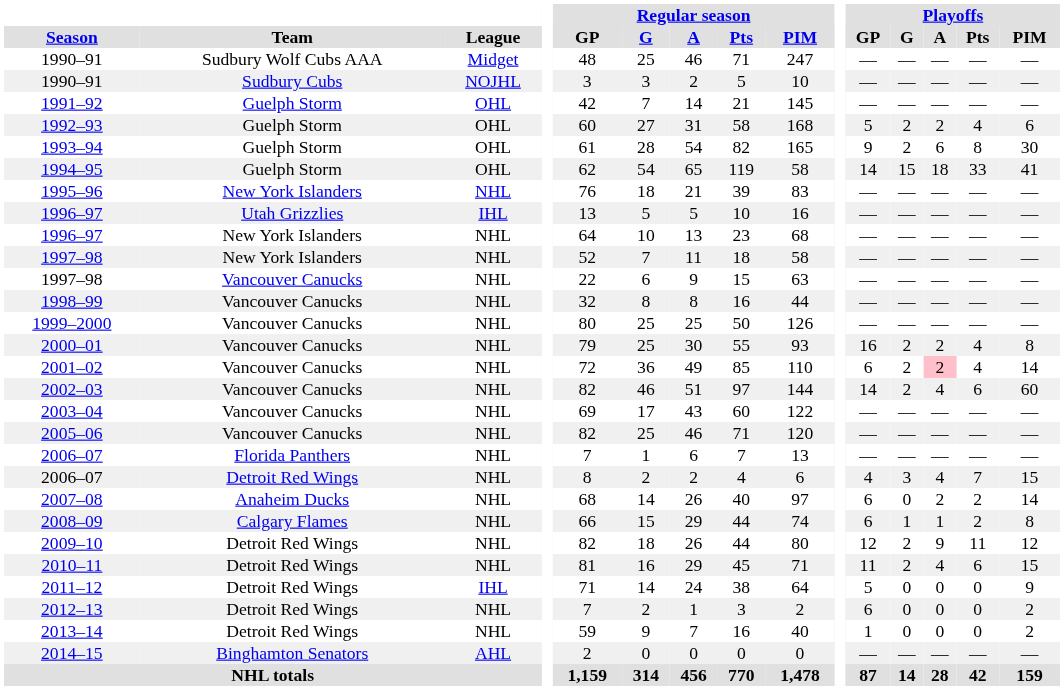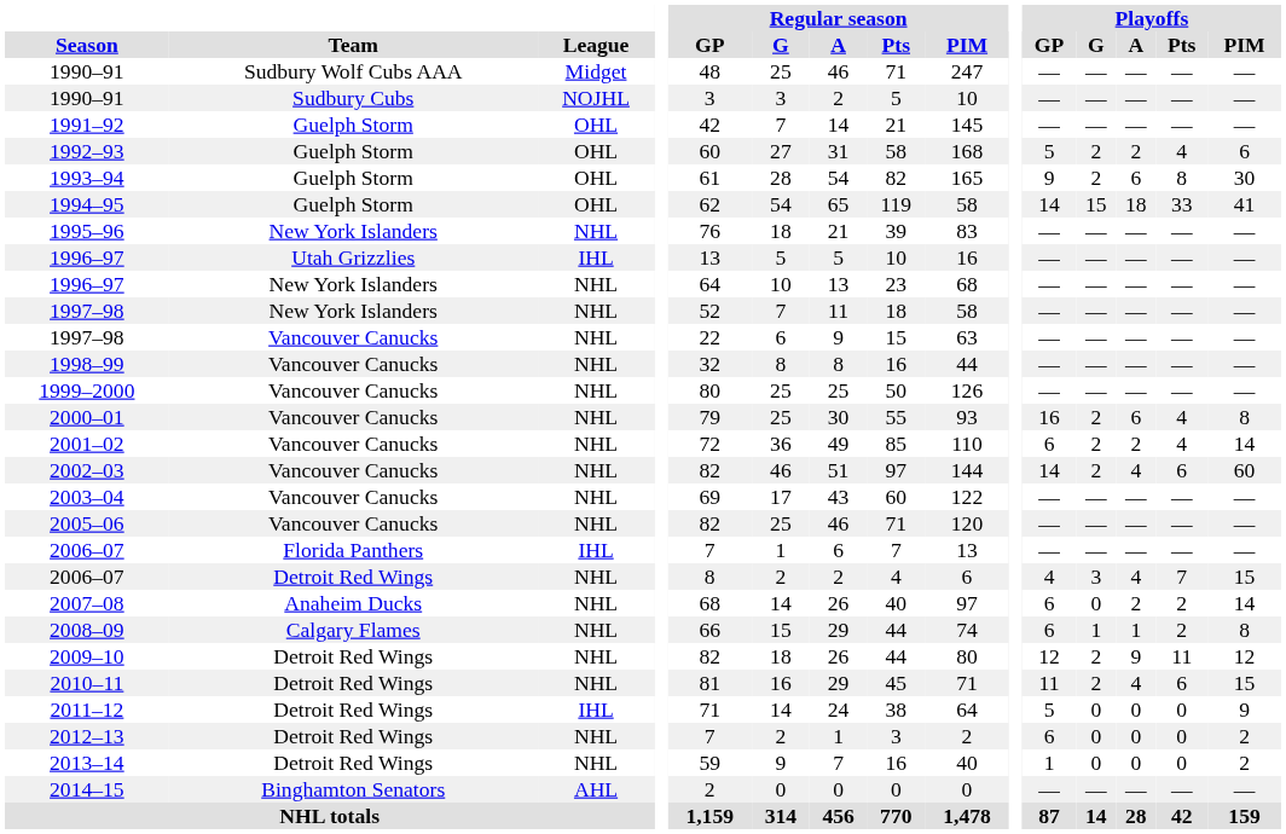2000–01 | Playoffs / A: 2 -> 6
2001–02 | Playoffs / A: pink background -> no background
2006–07 / Florida Panthers | League: NHL -> IHL
